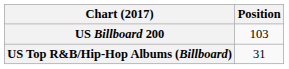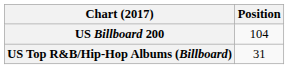US Billboard 200 | Position: 103 -> 104
